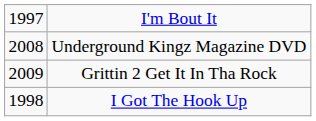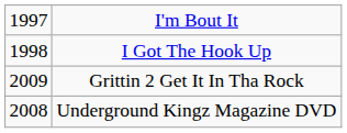rows swapped: I Got The Hook Up <-> Underground Kingz Magazine DVD
